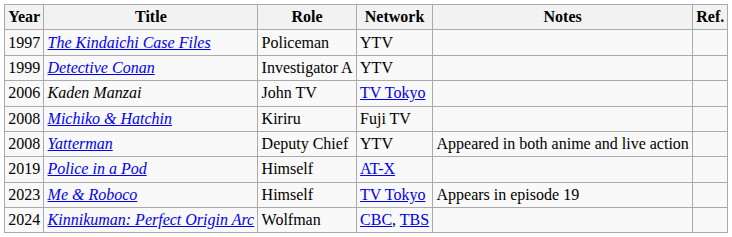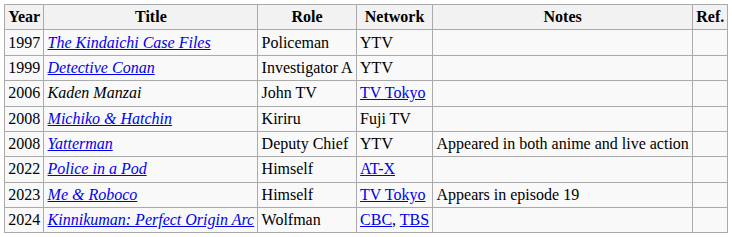Police in a Pod | Year: 2019 -> 2022
